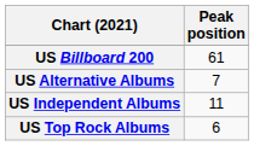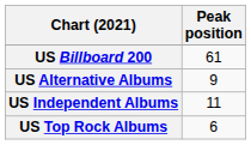US Alternative Albums | Peak position: 7 -> 9
